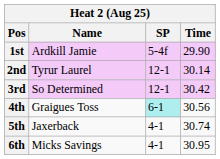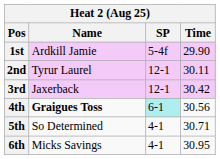2nd | Time: 30.14 -> 30.11
3rd | Name: So Determined -> Jaxerback
4th | Name: normal -> bold
5th | Name: Jaxerback -> So Determined
5th | Time: 30.74 -> 30.71
